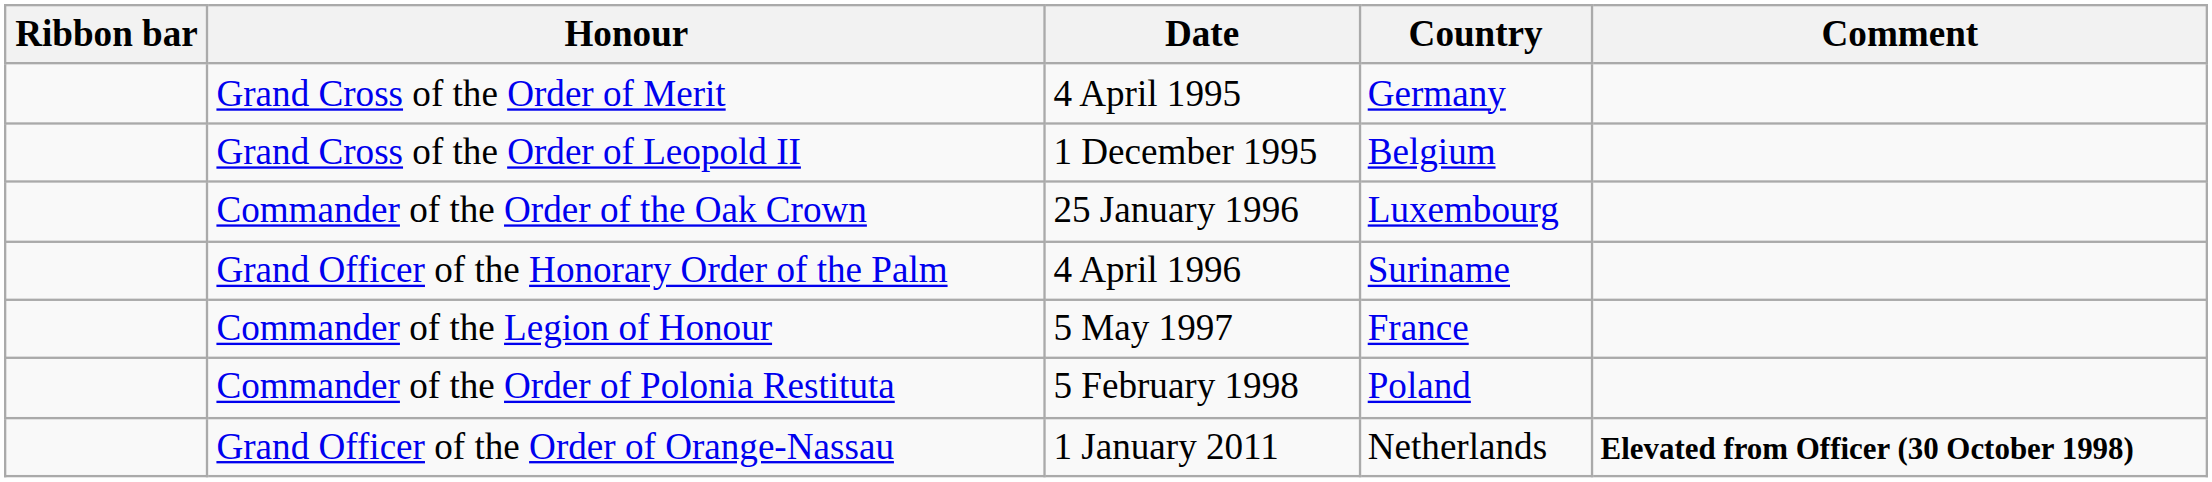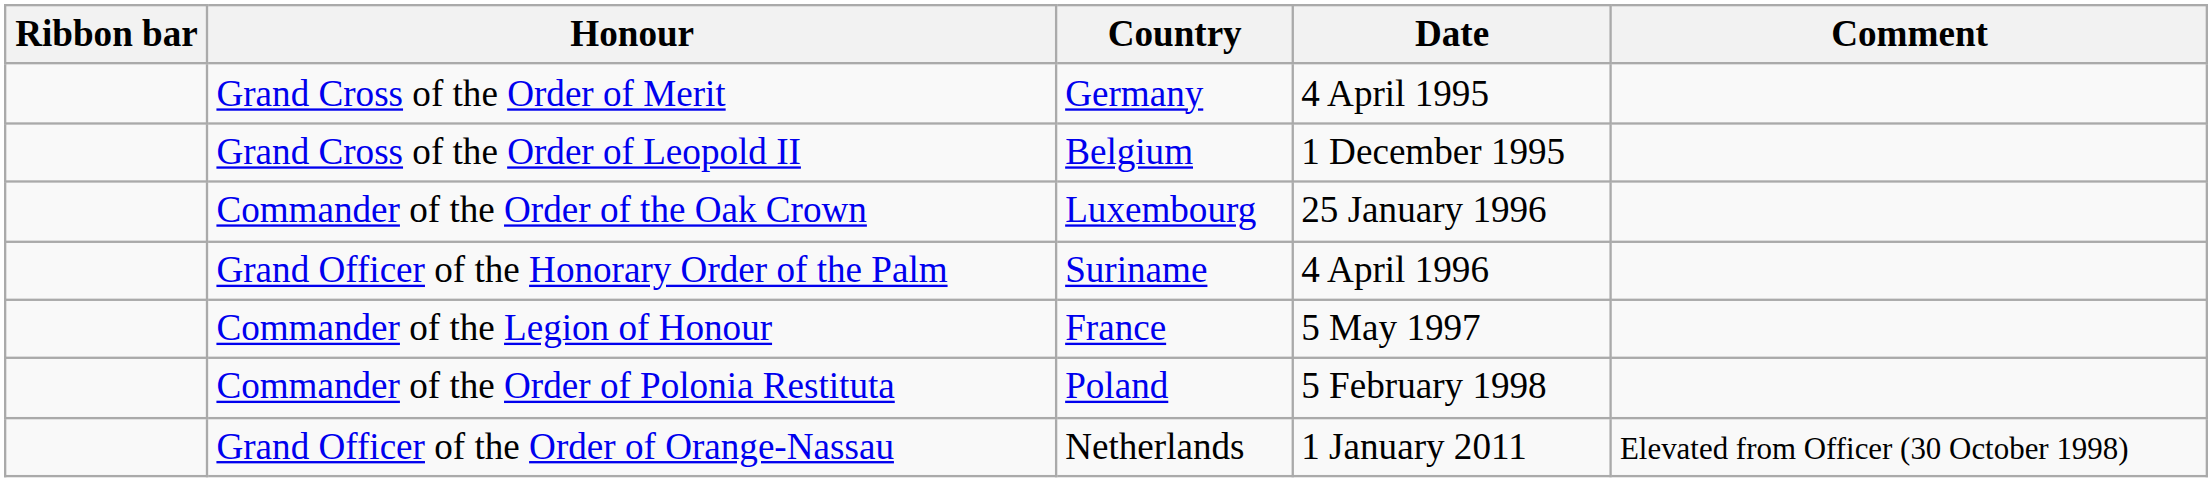columns swapped: Country <-> Date
Grand Officer of the Order of Orange-Nassau | Comment: bold -> normal
